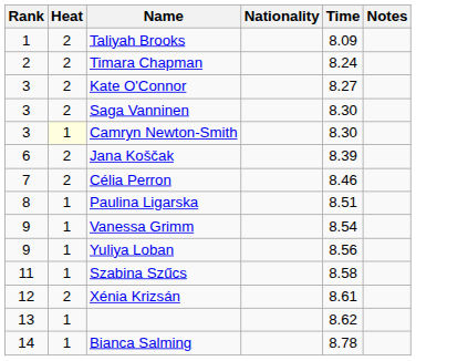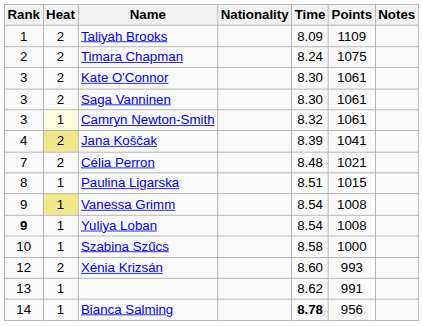+ column: Points | 1109 | 1075 | 1061 | 1061 | 1061 | 1041 | 1021 | 1015 | 1008 | 1008 | 1000 | 993 | 991 | 956
Kate O'Connor | Time: 8.27 -> 8.30
Camryn Newton-Smith | Time: 8.30 -> 8.32
Jana Koščak | Rank: 6 -> 4
Jana Koščak | Heat: no background -> khaki background
Célia Perron | Time: 8.46 -> 8.48
Vanessa Grimm | Heat: no background -> khaki background
Yuliya Loban | Rank: normal -> bold
Yuliya Loban | Time: 8.56 -> 8.54
Szabina Szűcs | Rank: 11 -> 10
Xénia Krizsán | Time: 8.61 -> 8.60
Bianca Salming | Time: normal -> bold
